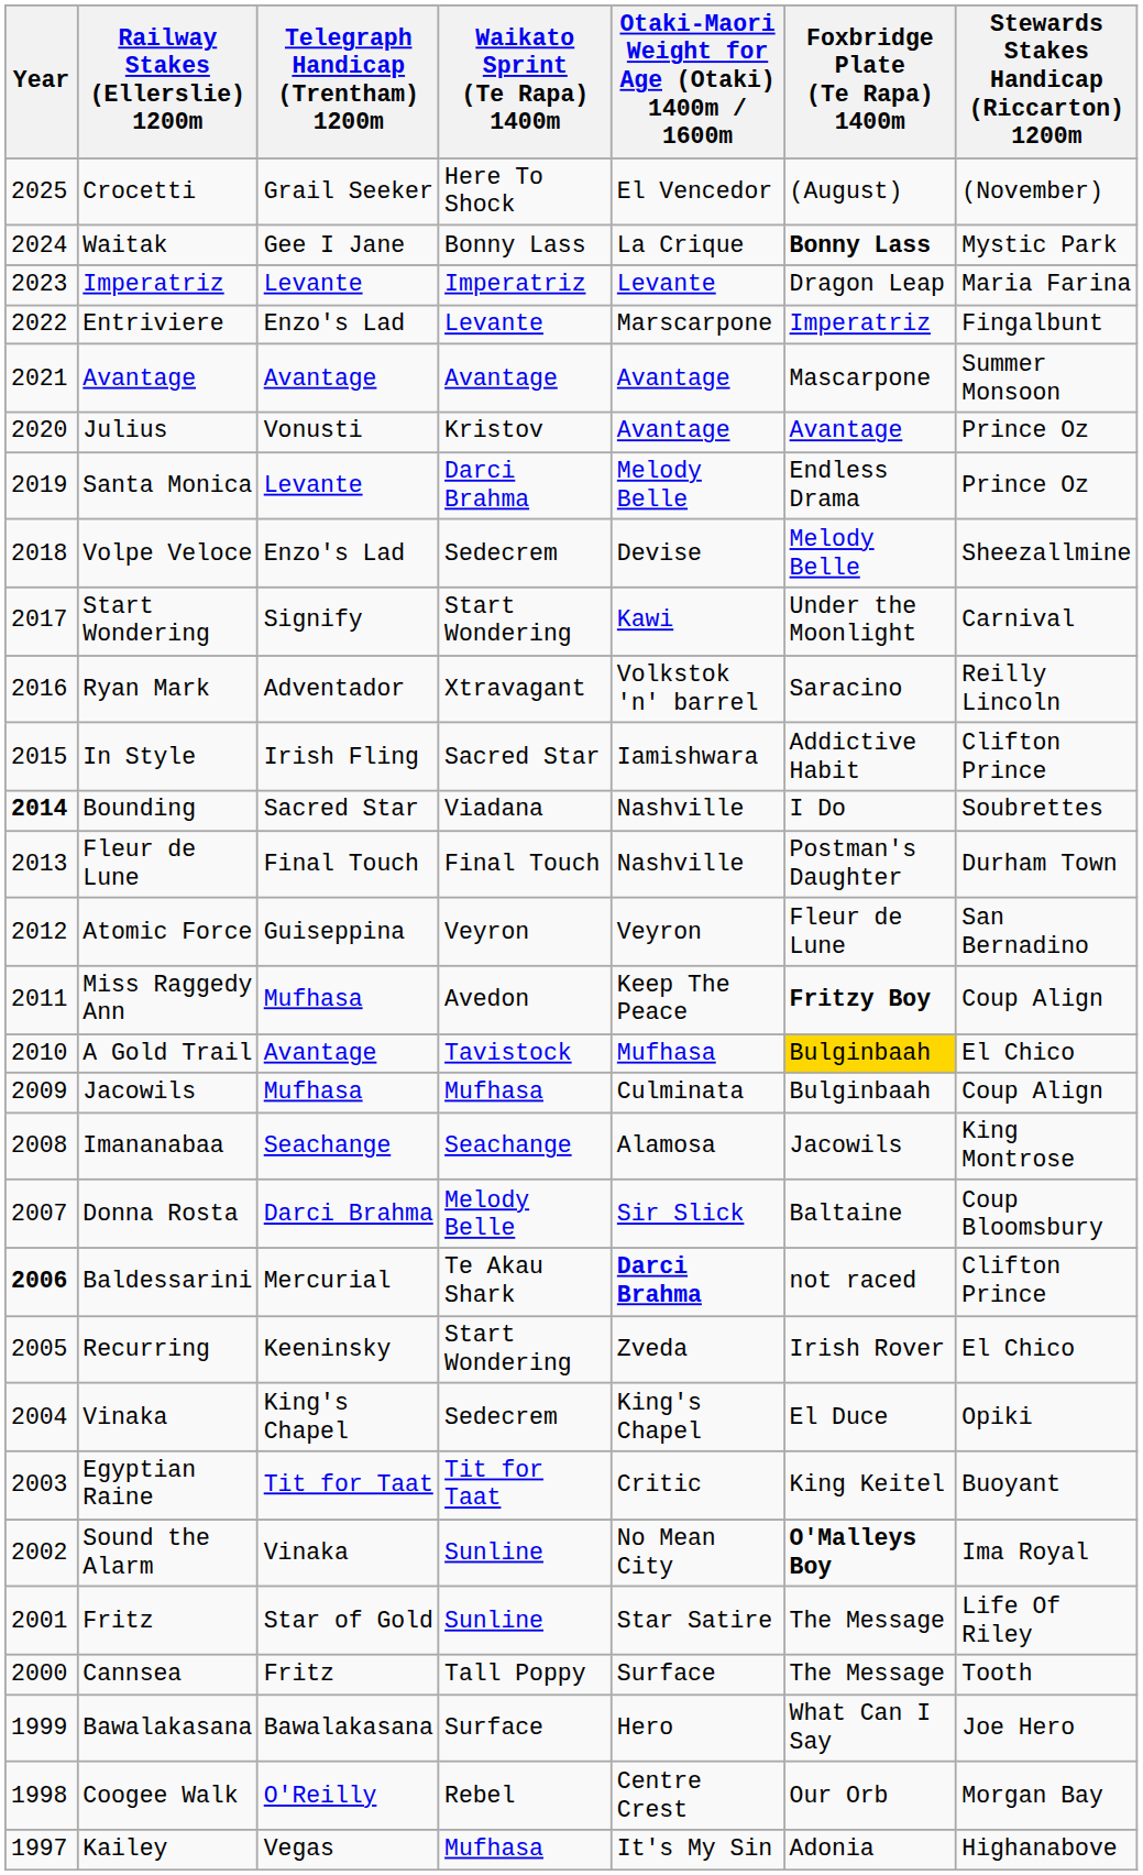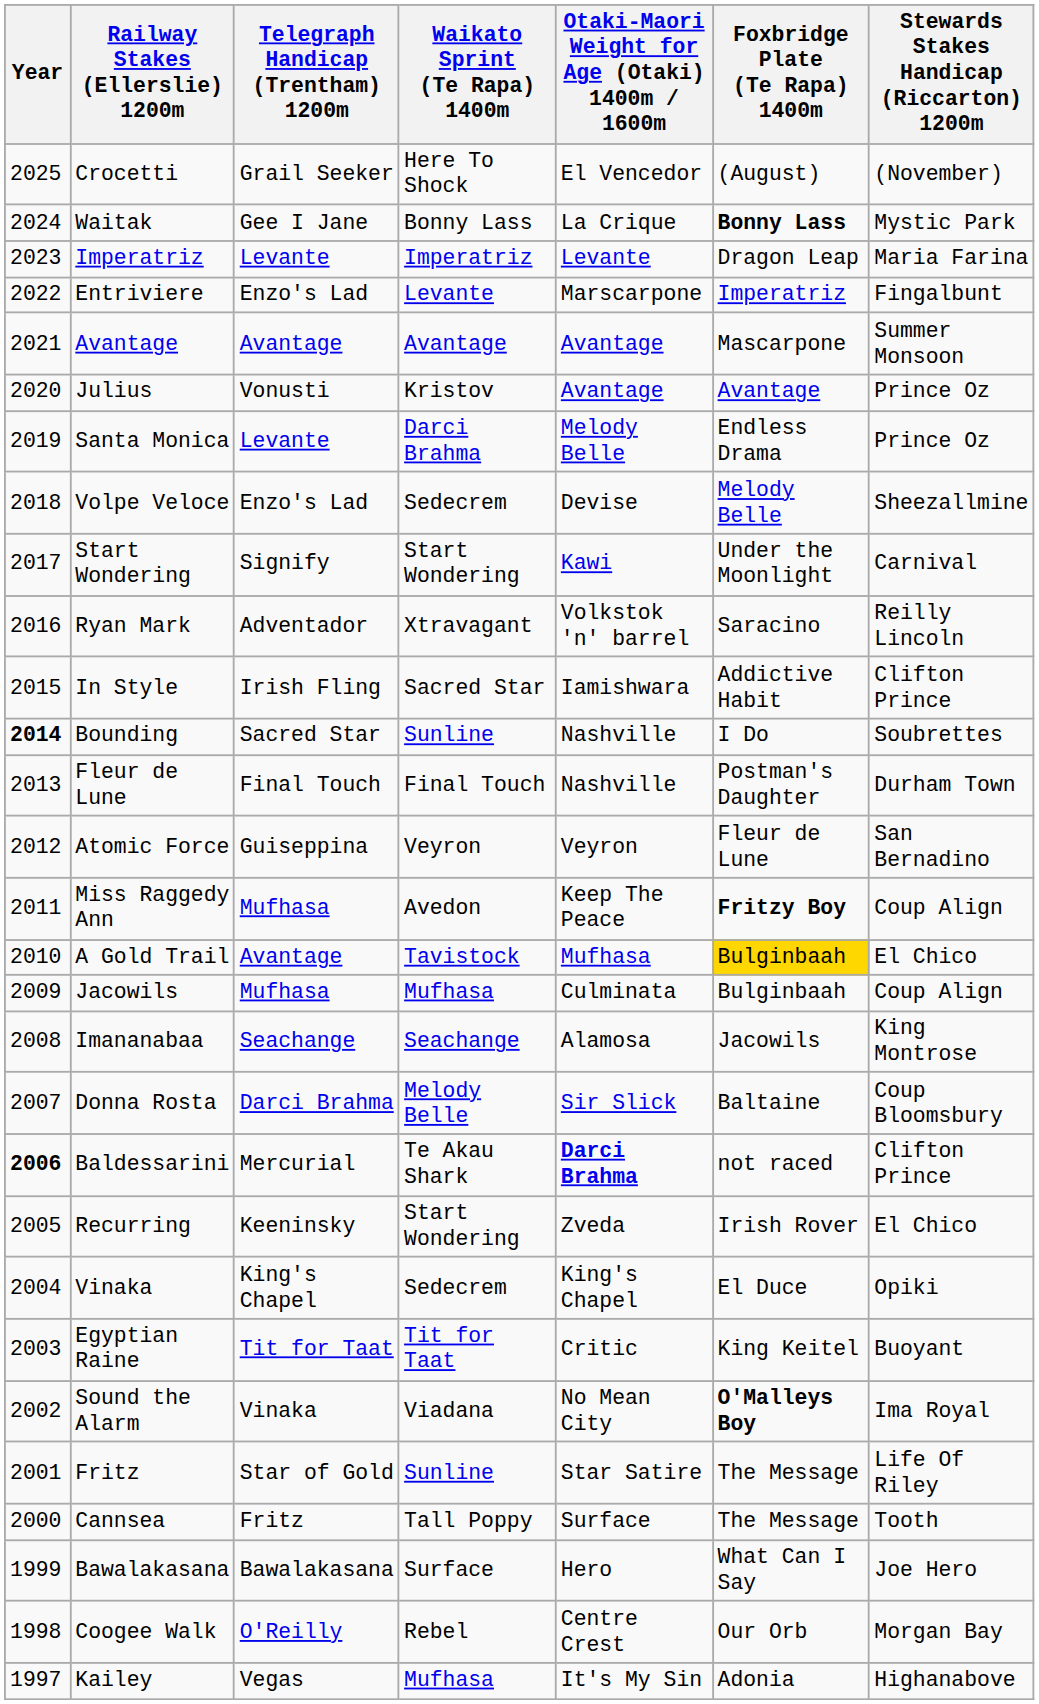Bounding | Waikato Sprint (Te Rapa) 1400m: Viadana -> Sunline
Sound the Alarm | Waikato Sprint (Te Rapa) 1400m: Sunline -> Viadana
